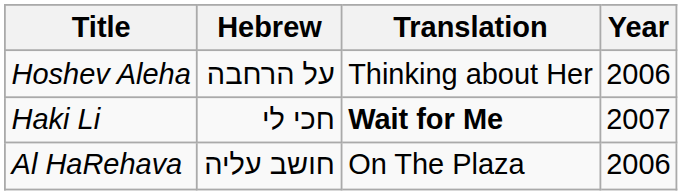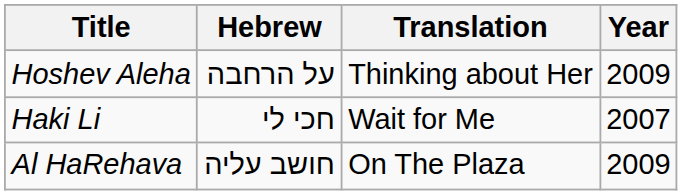Hoshev Aleha | Year: 2006 -> 2009
Haki Li | Translation: bold -> normal
Al HaRehava | Year: 2006 -> 2009
